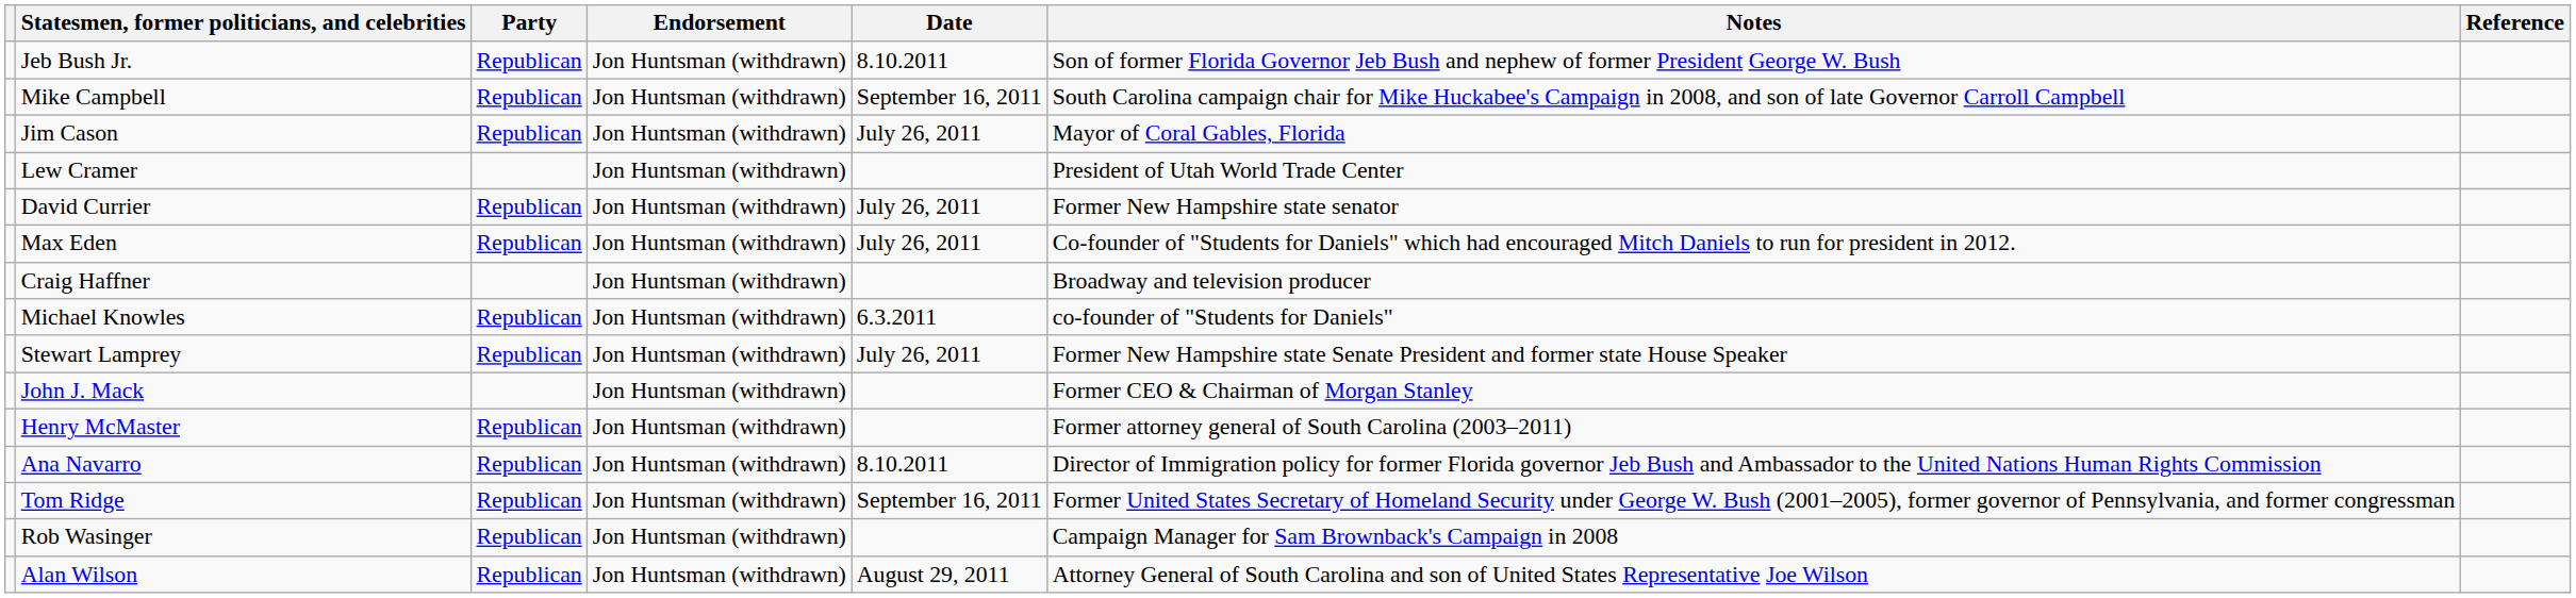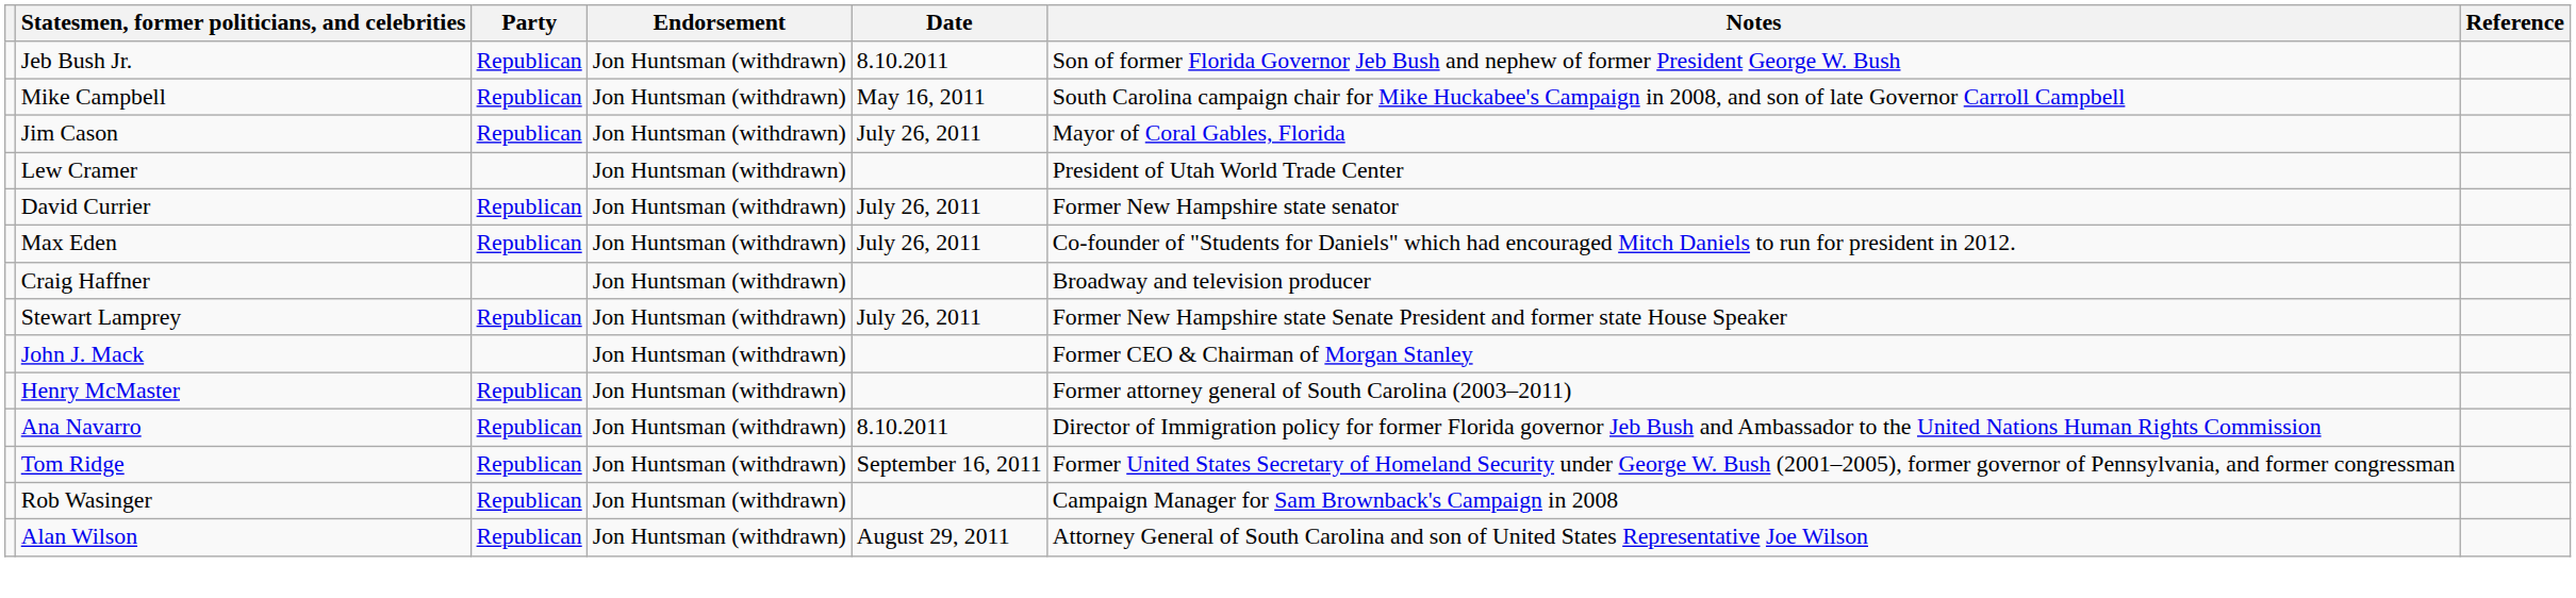Mike Campbell | Date: September 16, 2011 -> May 16, 2011
- row: Michael Knowles | Republican | Jon Huntsman (withdrawn) | 6.3.2011 | co-founder of "Students for Daniels"
